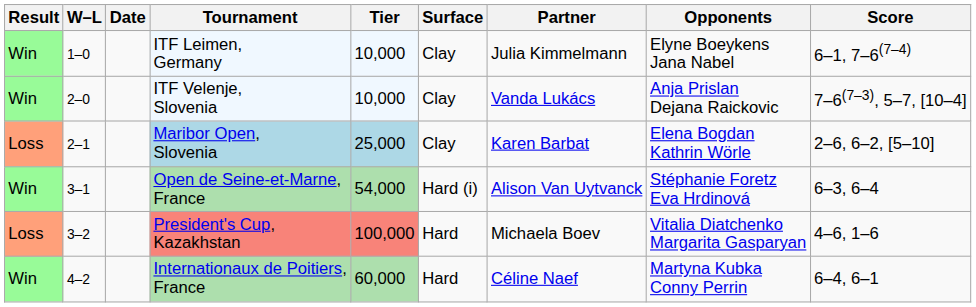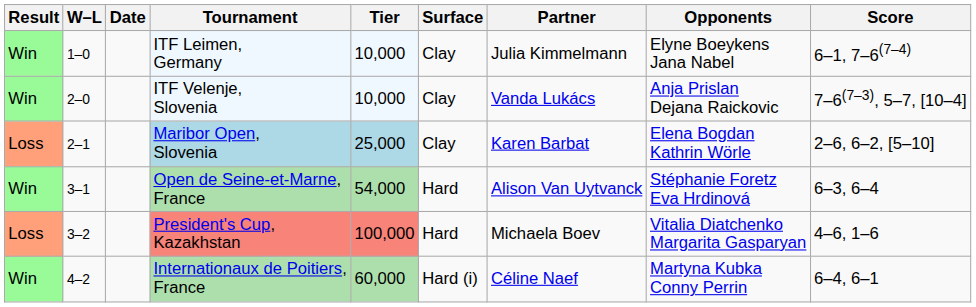Open de Seine-et-Marne, France | Surface: Hard (i) -> Hard
Internationaux de Poitiers, France | Surface: Hard -> Hard (i)
